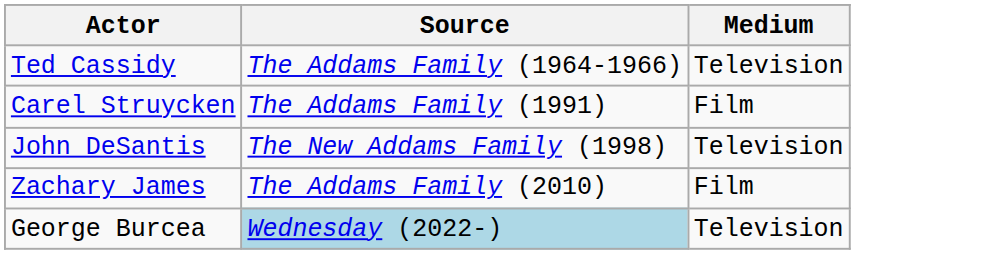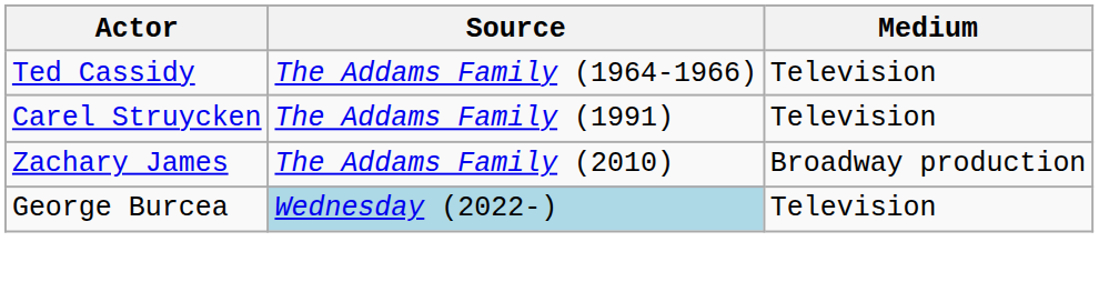Carel Struycken | Medium: Film -> Television
- row: John DeSantis | The New Addams Family (1998) | Television
Zachary James | Medium: Film -> Broadway production
